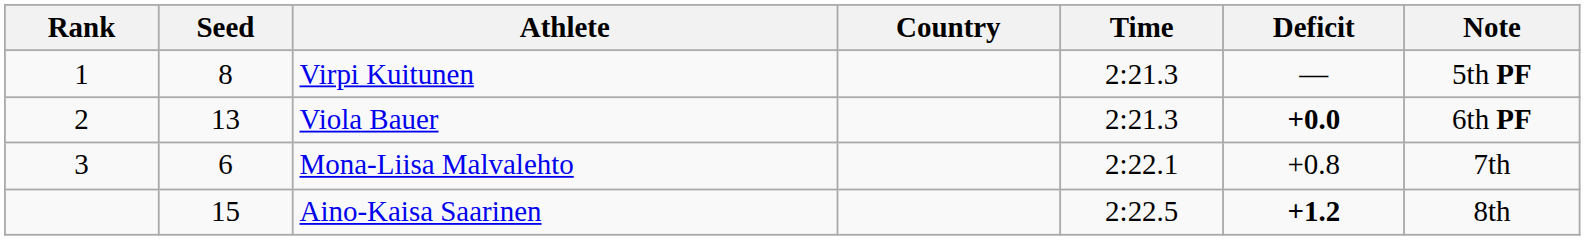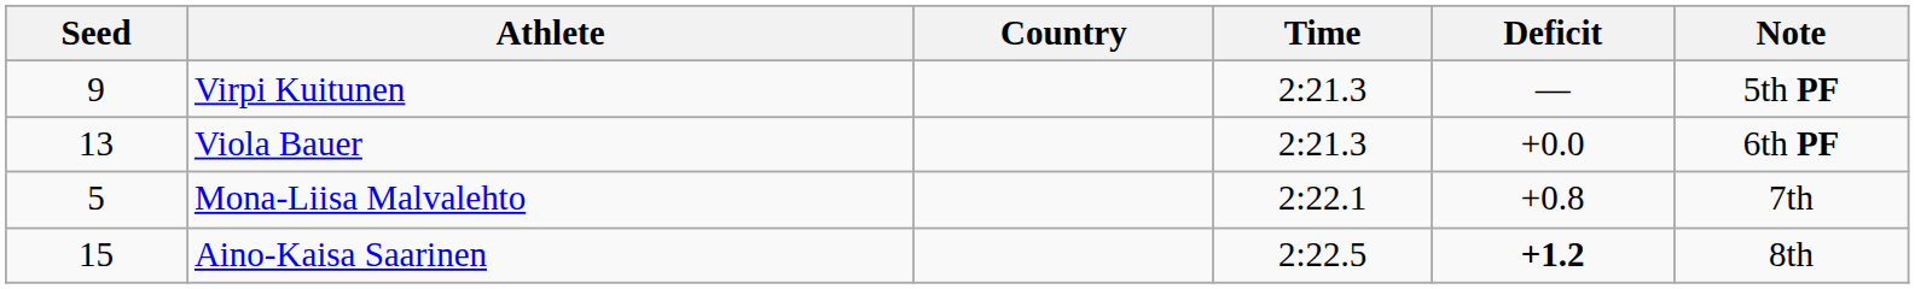- column: Rank | 1 | 2 | 3
Virpi Kuitunen | Seed: 8 -> 9
Viola Bauer | Deficit: bold -> normal
Mona-Liisa Malvalehto | Seed: 6 -> 5
